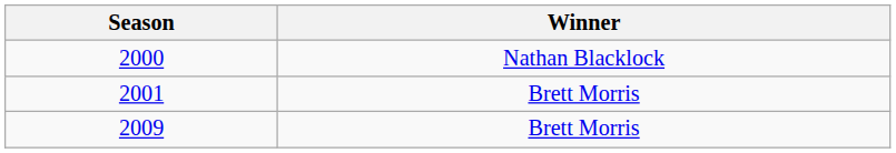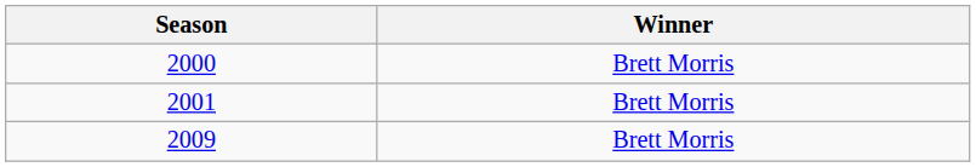2000 | Winner: Nathan Blacklock -> Brett Morris
